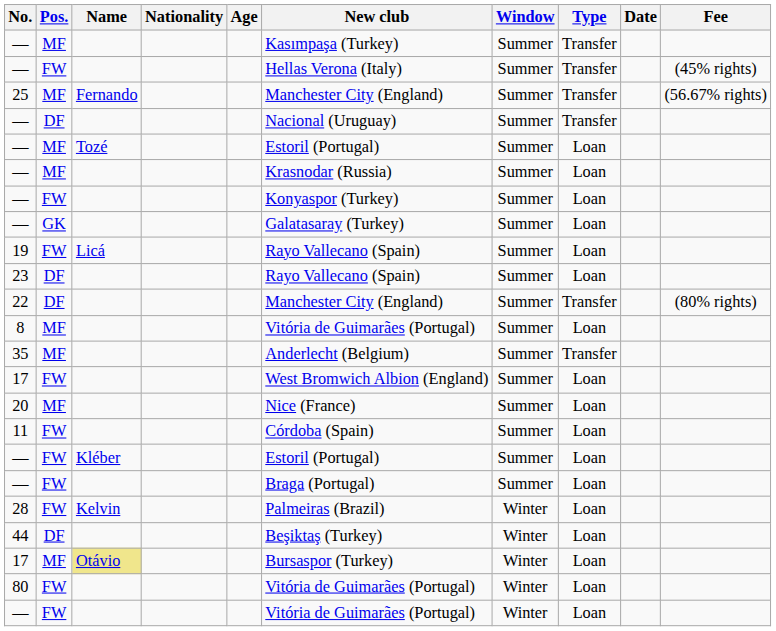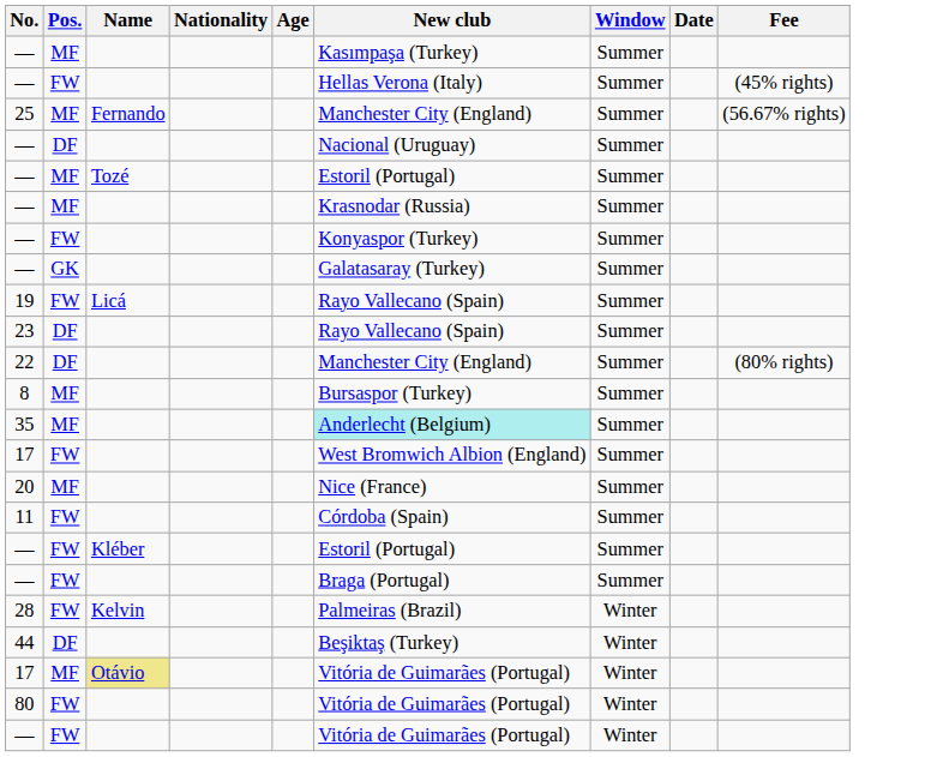- column: Type | Transfer | Transfer | Transfer | Transfer | Loan | Loan | Loan | Loan | Loan | Loan | Transfer | Loan | Transfer | Loan | Loan | Loan | Loan | Loan | Loan | Loan | Loan | Loan | Loan
8 | New club: Vitória de Guimarães (Portugal) -> Bursaspor (Turkey)
35 | New club: no background -> paleturquoise background
17 / MF | New club: Bursaspor (Turkey) -> Vitória de Guimarães (Portugal)
